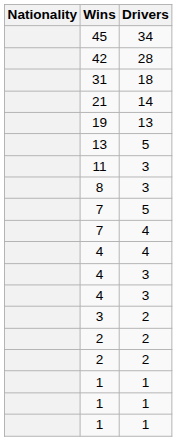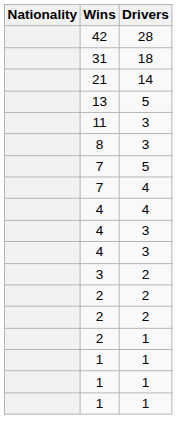- row: 45 | 34
- row: 19 | 13
+ row: 2 | 1
